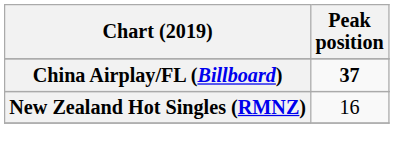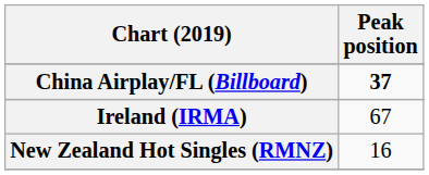+ row: Ireland (IRMA) | 67
